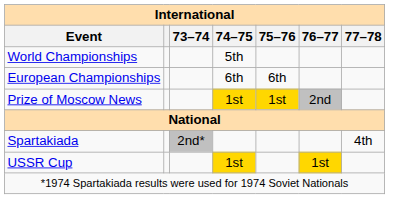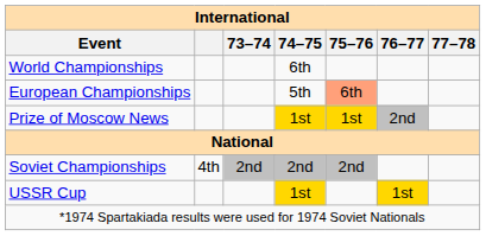World Championships | 74–75: 5th -> 6th
European Championships | 74–75: 6th -> 5th
European Championships | 75–76: no background -> lightsalmon background
+ row: Soviet Championships | 4th | 2nd | 2nd | 2nd
- row: Spartakiada | 2nd* | 4th
